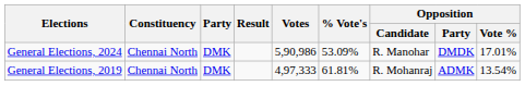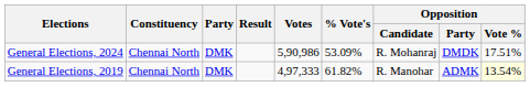General Elections, 2024 | Opposition / Candidate: R. Manohar -> R. Mohanraj
General Elections, 2024 | Opposition / Vote %: 17.01% -> 17.51%
General Elections, 2019 | % Vote's: 61.81% -> 61.82%
General Elections, 2019 | Opposition / Candidate: R. Mohanraj -> R. Manohar
General Elections, 2019 | Opposition / Vote %: no background -> lightyellow background
